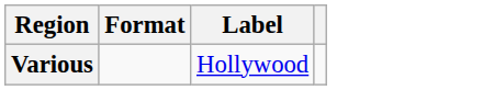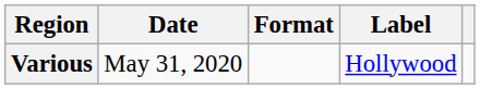+ column: Date | May 31, 2020
